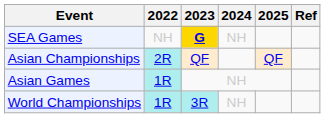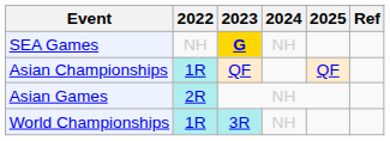Asian Championships | 2022: 2R -> 1R
Asian Games | 2022: 1R -> 2R
